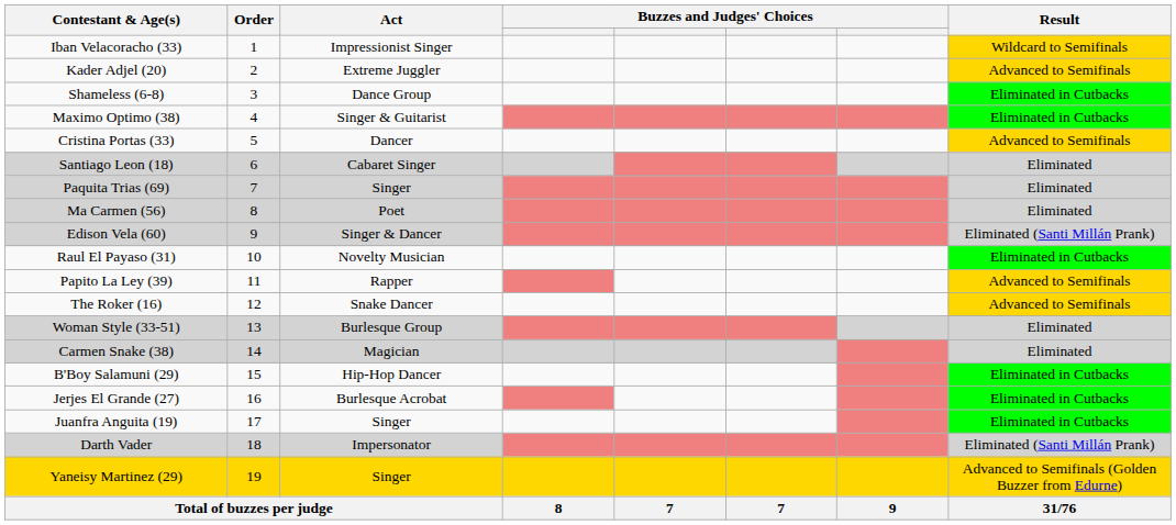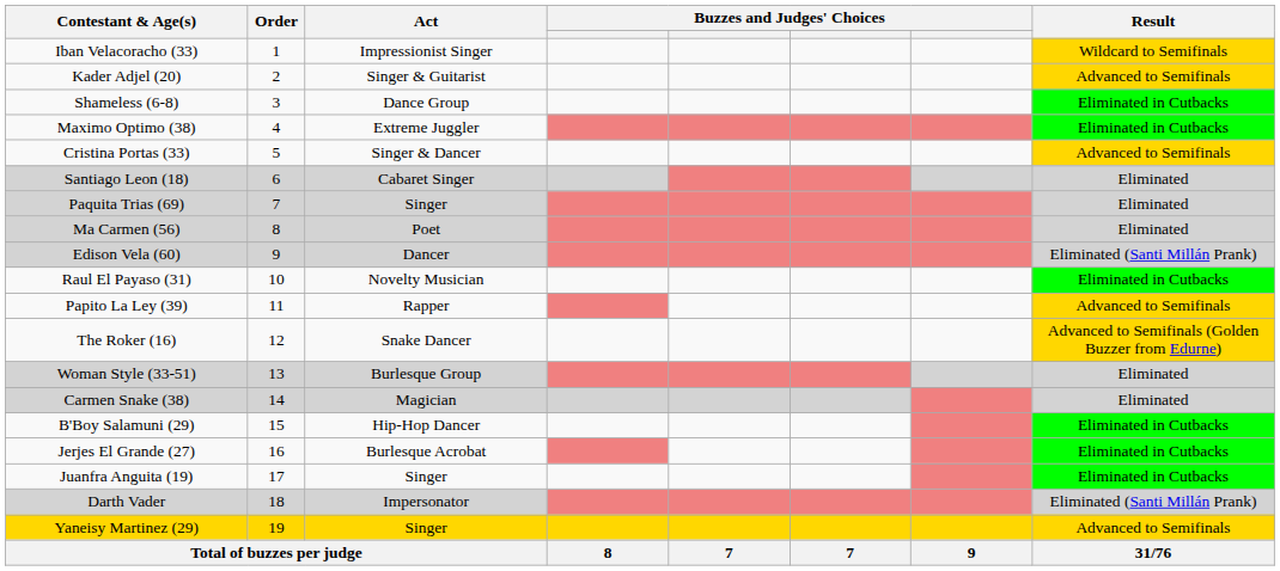Kader Adjel (20) | Act: Extreme Juggler -> Singer & Guitarist
Maximo Optimo (38) | Act: Singer & Guitarist -> Extreme Juggler
Cristina Portas (33) | Act: Dancer -> Singer & Dancer
Edison Vela (60) | Act: Singer & Dancer -> Dancer
The Roker (16) | Result: Advanced to Semifinals -> Advanced to Semifinals (Golden Buzzer from Edurne)
Yaneisy Martinez (29) | Result: Advanced to Semifinals (Golden Buzzer from Edurne) -> Advanced to Semifinals
